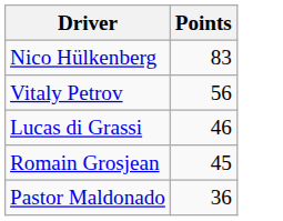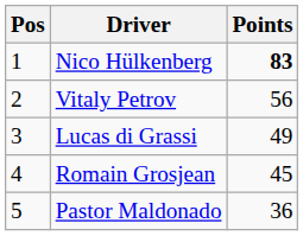+ column: Pos | 1 | 2 | 3 | 4 | 5
Nico Hülkenberg | Points: normal -> bold
Lucas di Grassi | Points: 46 -> 49
